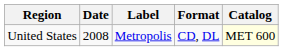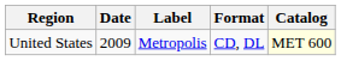United States | Date: 2008 -> 2009
